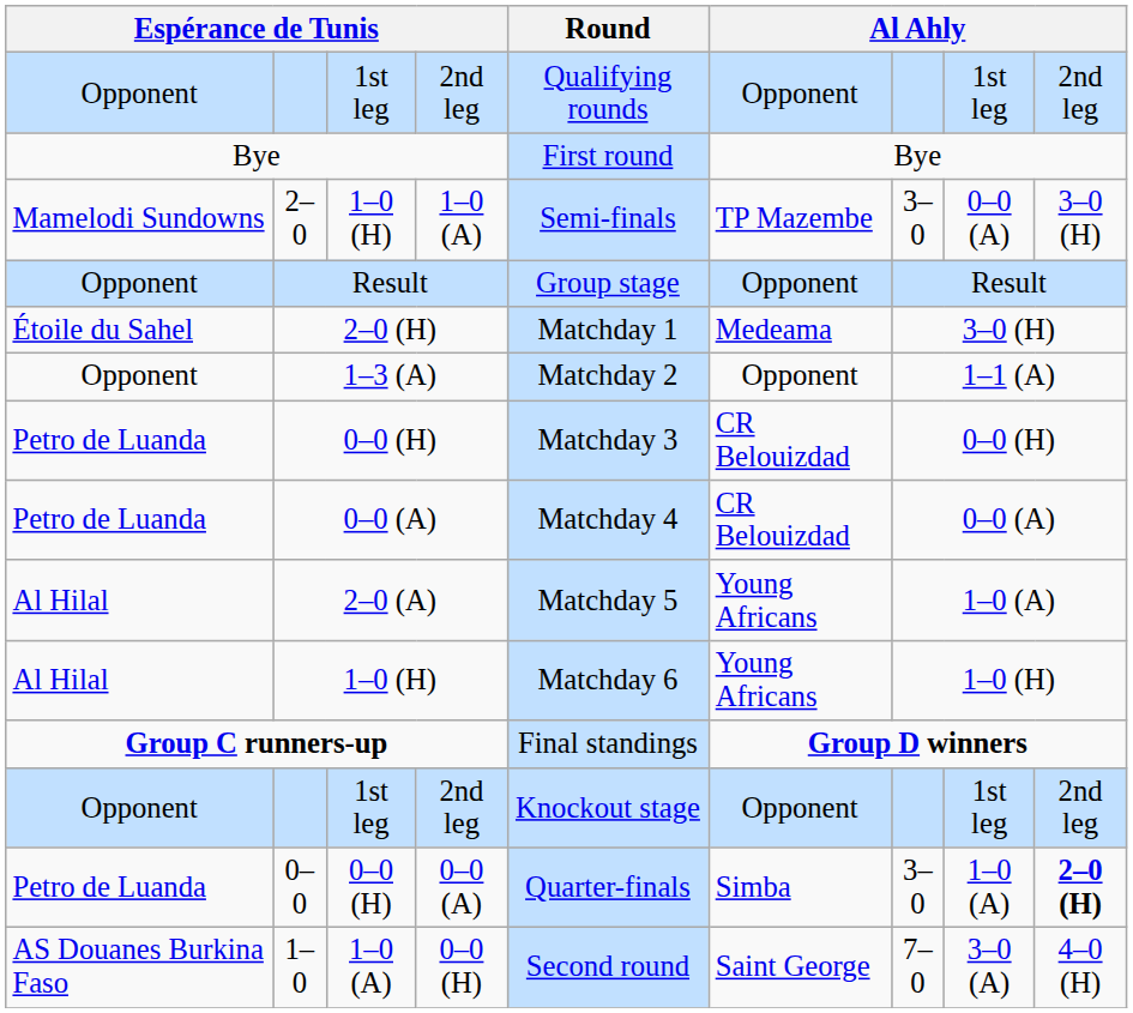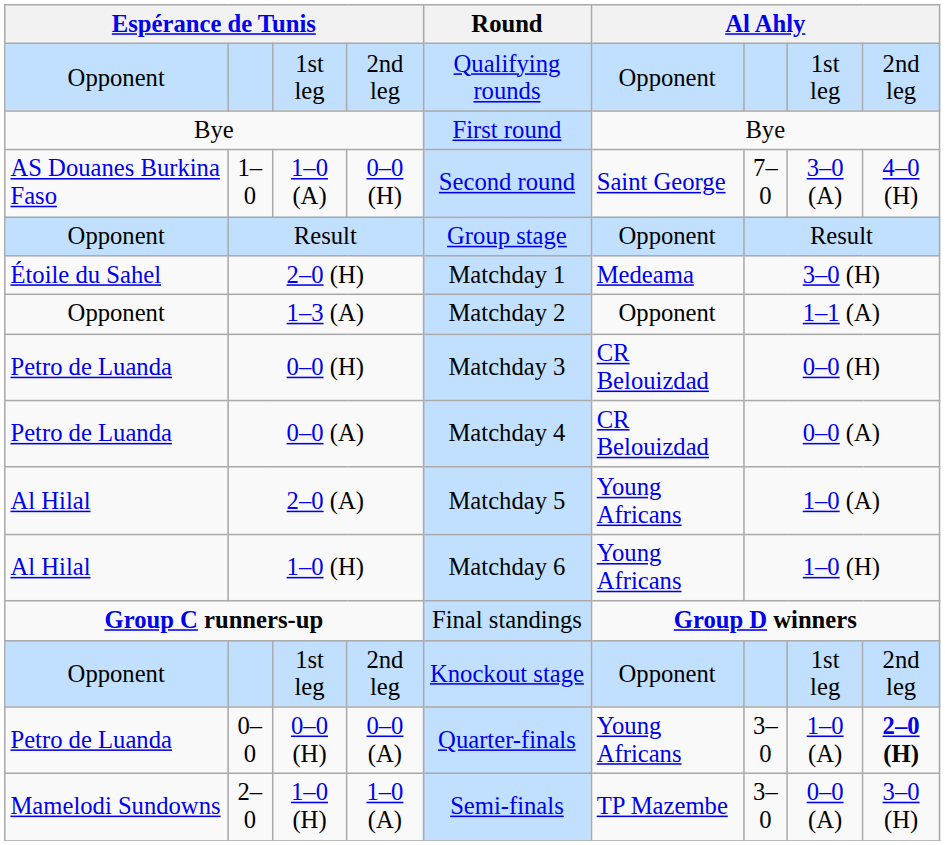rows swapped: 1–0 <-> 2–0
0–0 | column 6: Simba -> Young Africans
